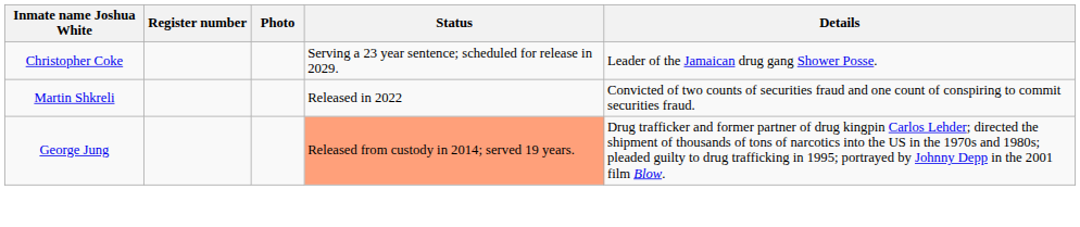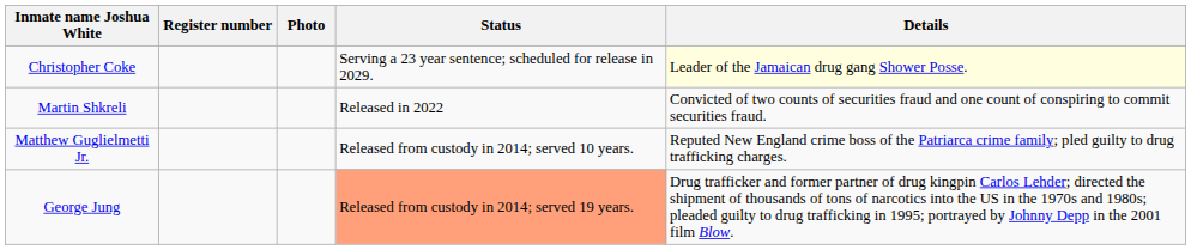Christopher Coke | Details: no background -> lightyellow background
+ row: Matthew Guglielmetti Jr. | Released from custody in 2014; served 10 years. | Reputed New England crime boss of the Patriarca crime family; pled guilty to drug trafficking charges.
